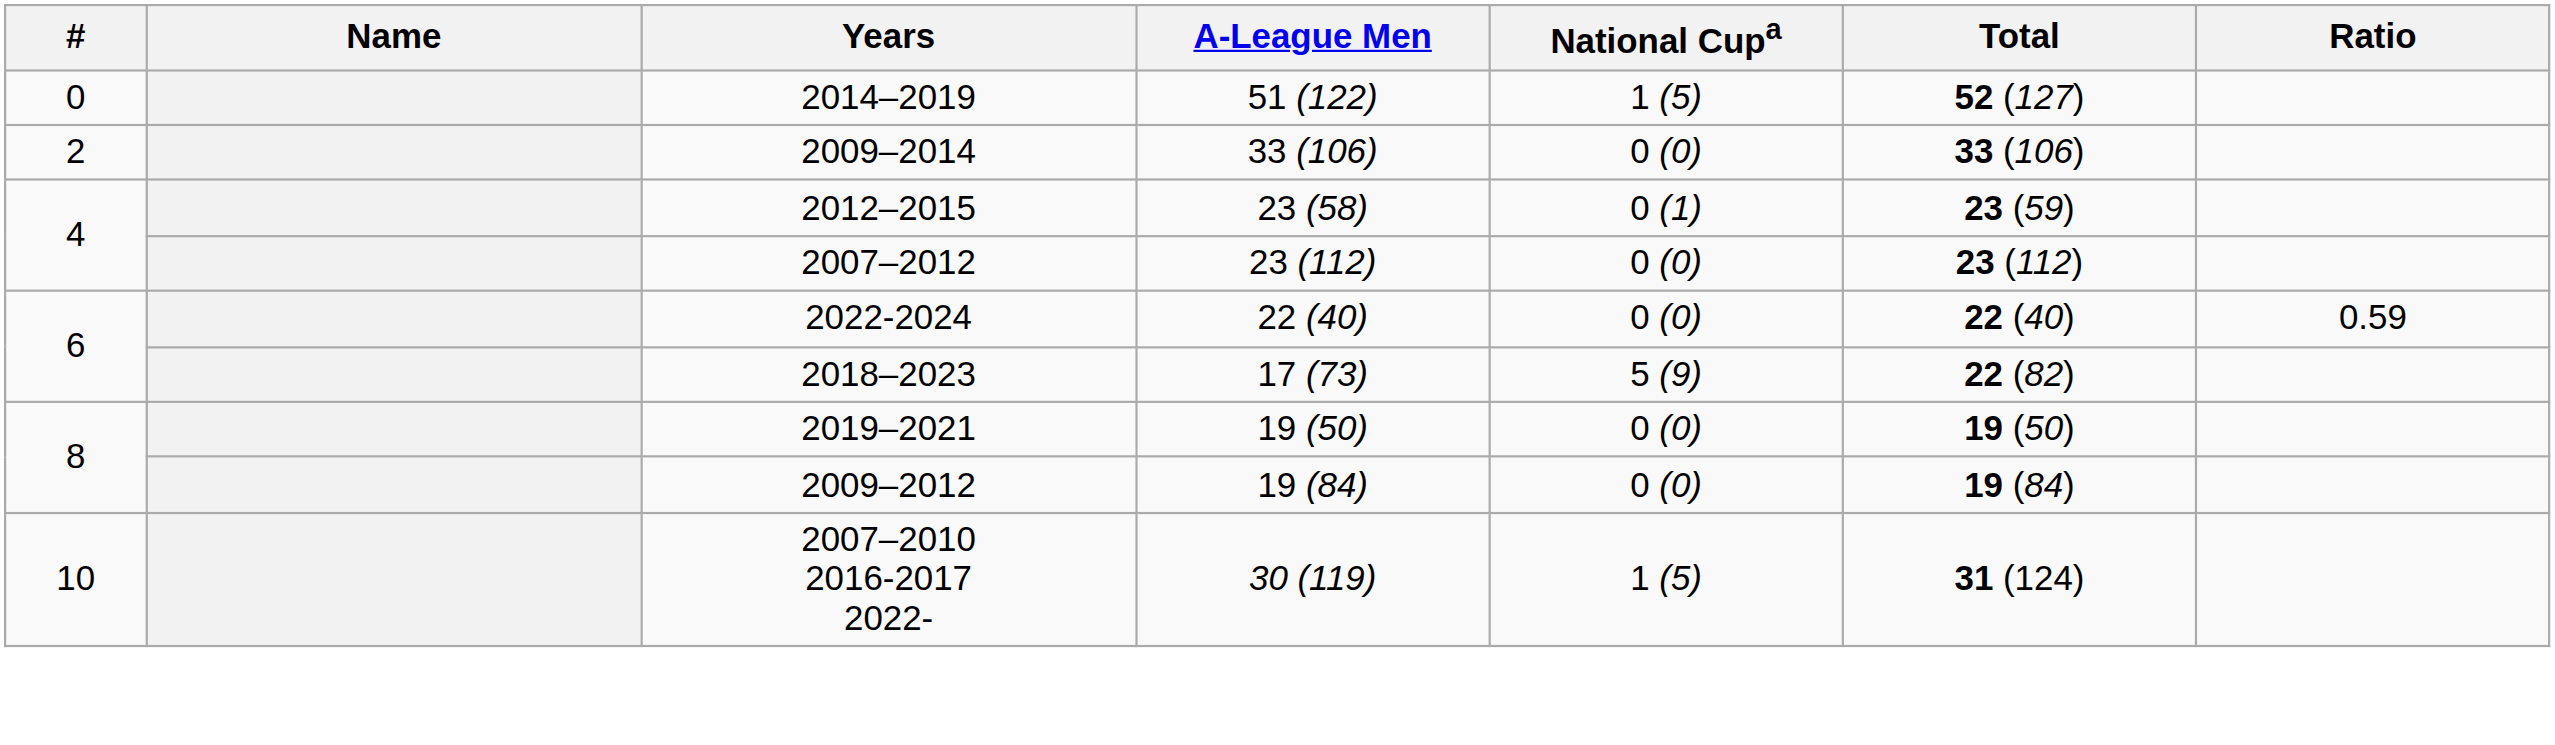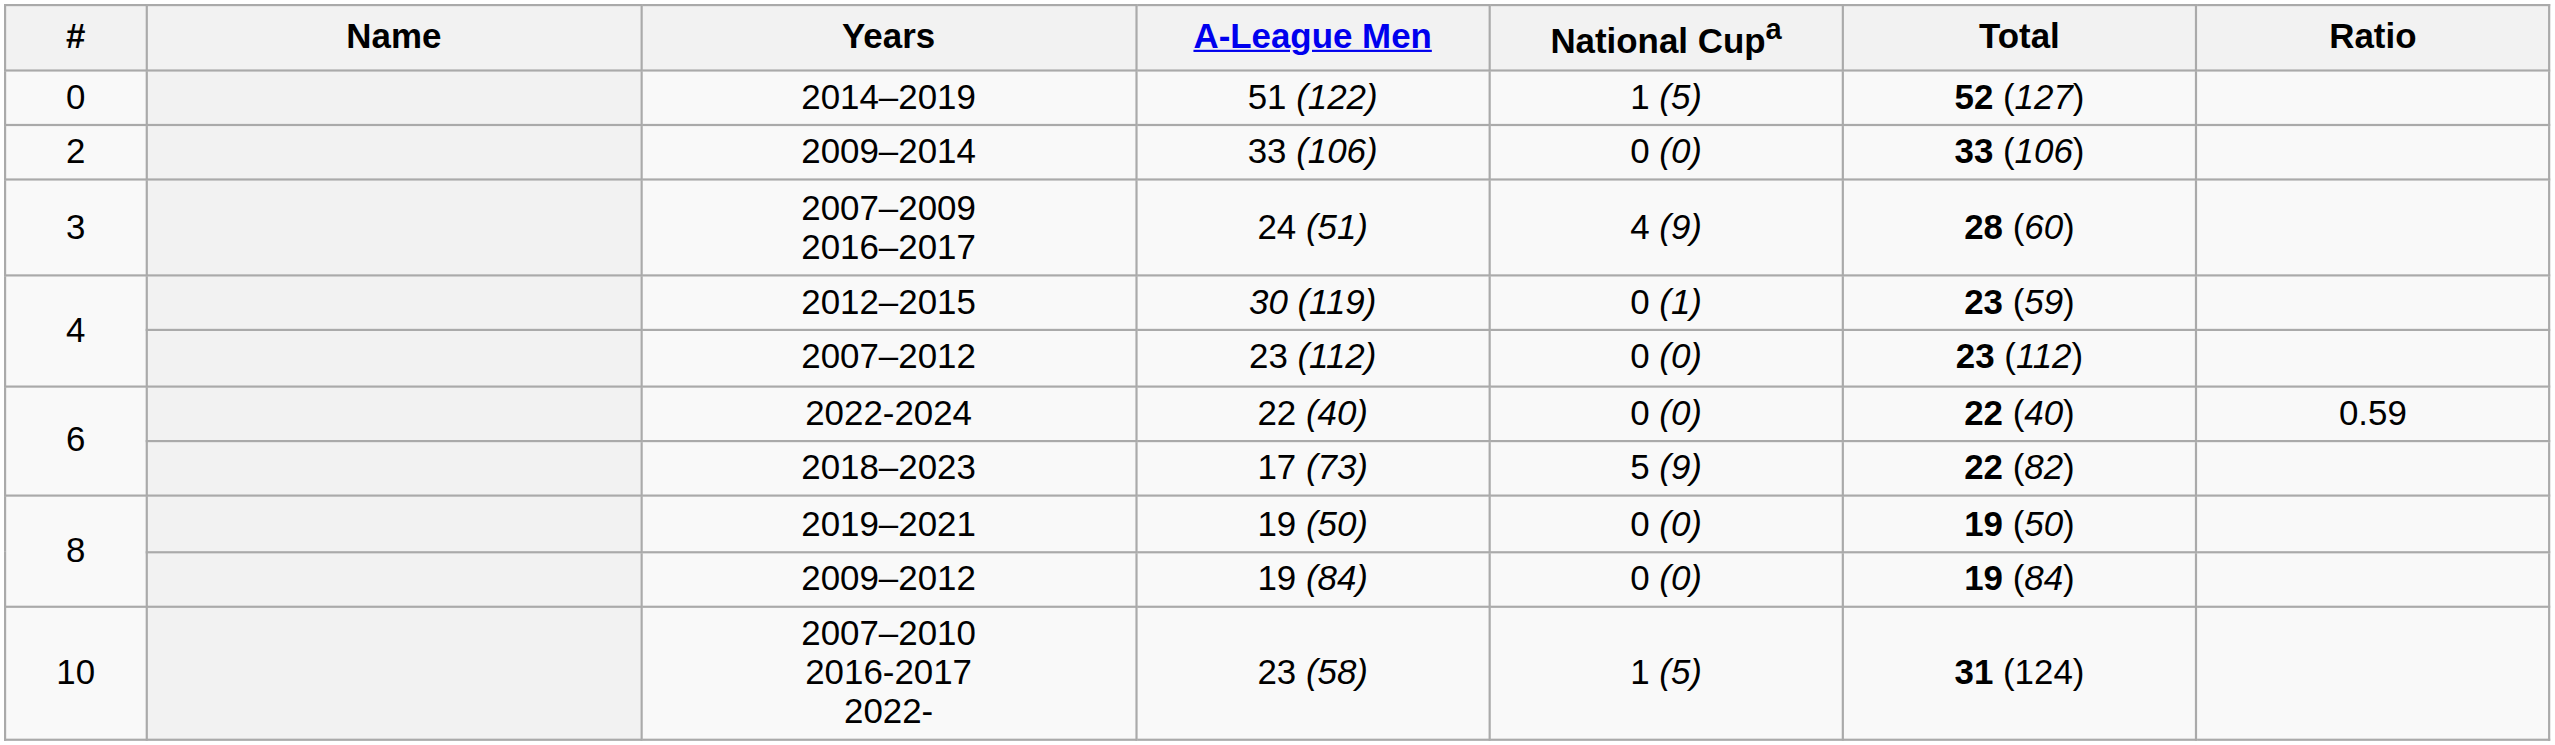+ row: 3 | 2007–2009 2016–2017 | 24 (51) | 4 (9) | 28 (60)
2012–2015 | A-League Men: 23 (58) -> 30 (119)
2007–2010 2016-2017 2022- | A-League Men: 30 (119) -> 23 (58)
